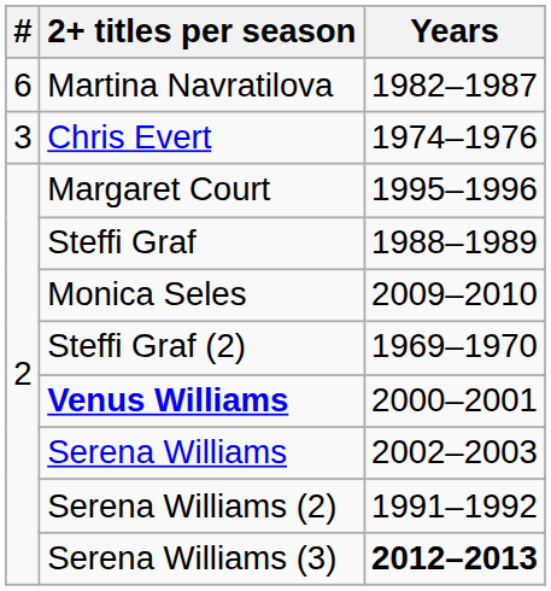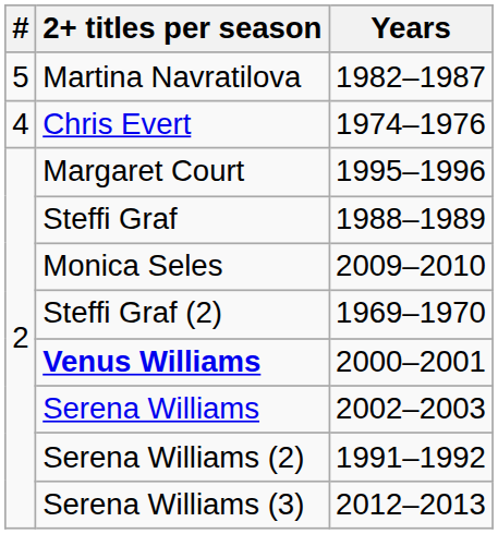Martina Navratilova | #: 6 -> 5
Chris Evert | #: 3 -> 4
Serena Williams (3) | Years: bold -> normal
